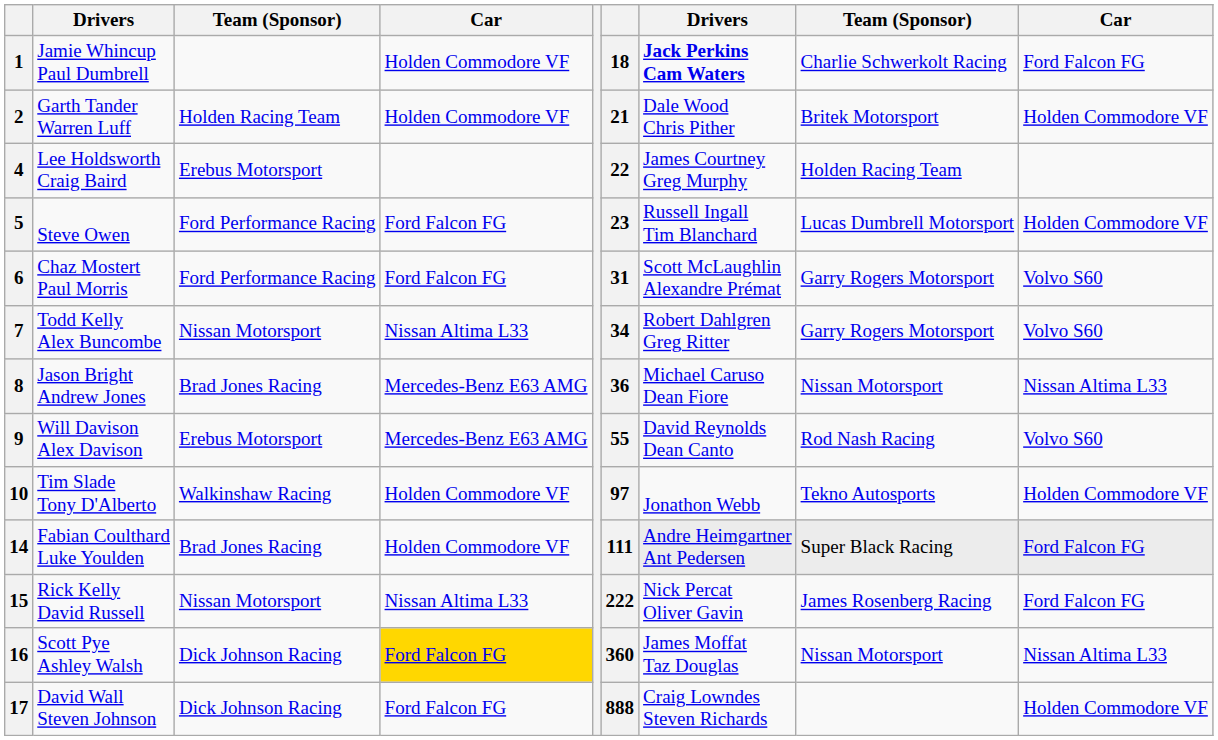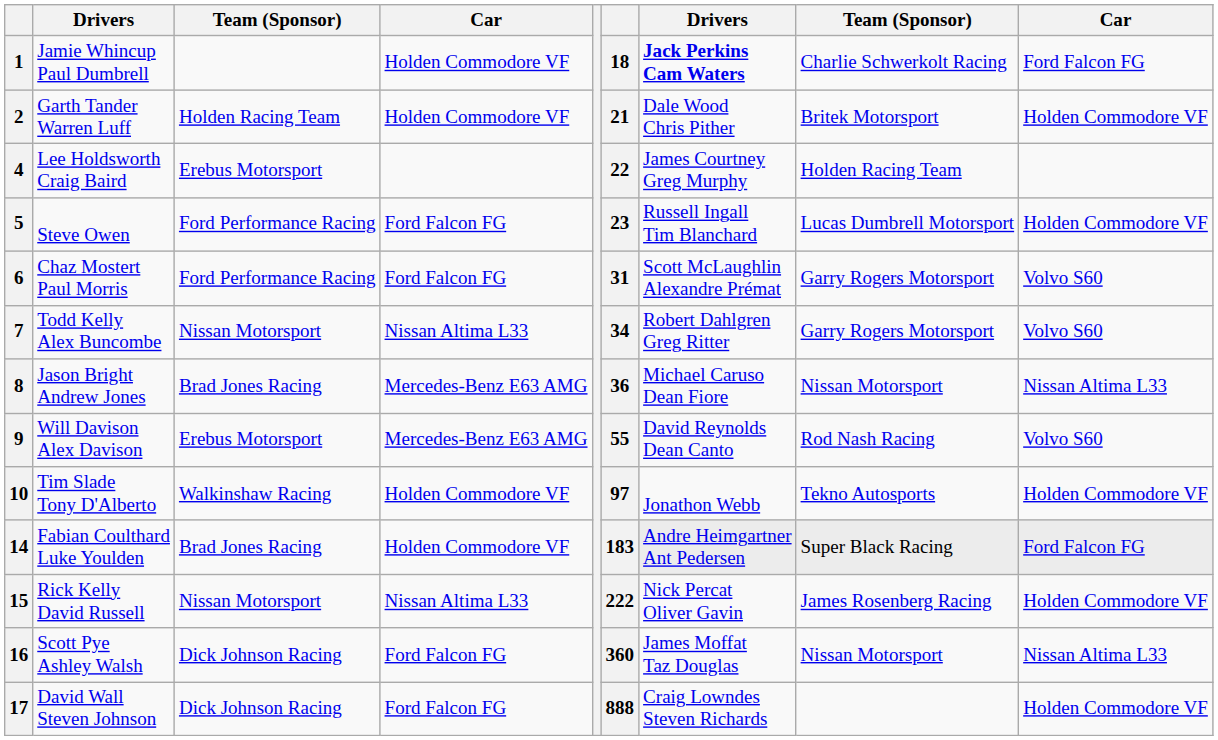14 | column 6: 111 -> 183
15 | column 9: Ford Falcon FG -> Holden Commodore VF
16 | column 4: gold background -> no background
